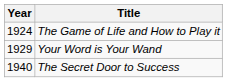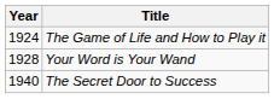Your Word is Your Wand | Year: 1929 -> 1928
